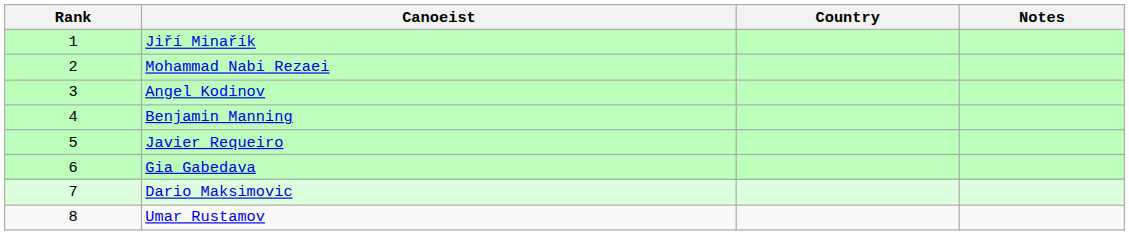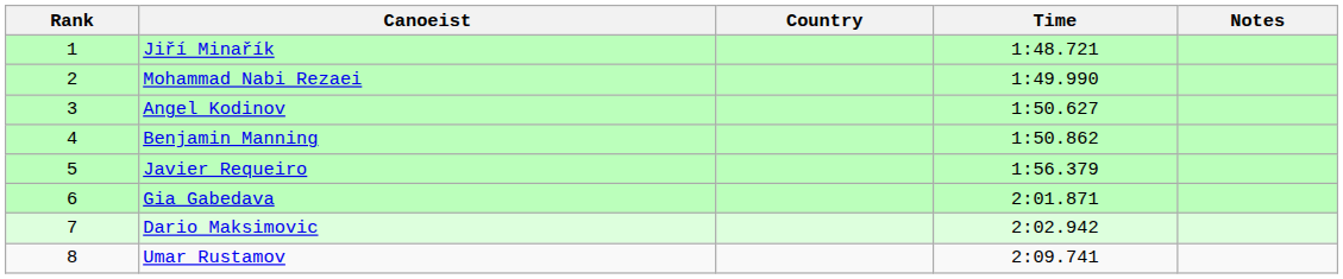+ column: Time | 1:48.721 | 1:49.990 | 1:50.627 | 1:50.862 | 1:56.379 | 2:01.871 | 2:02.942 | 2:09.741
